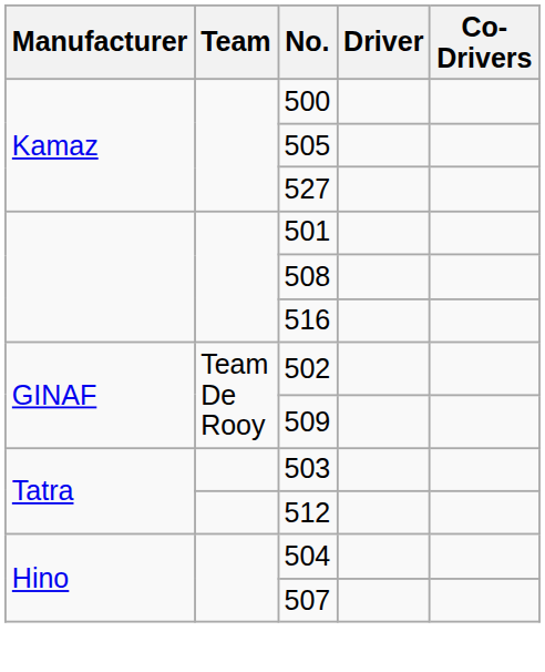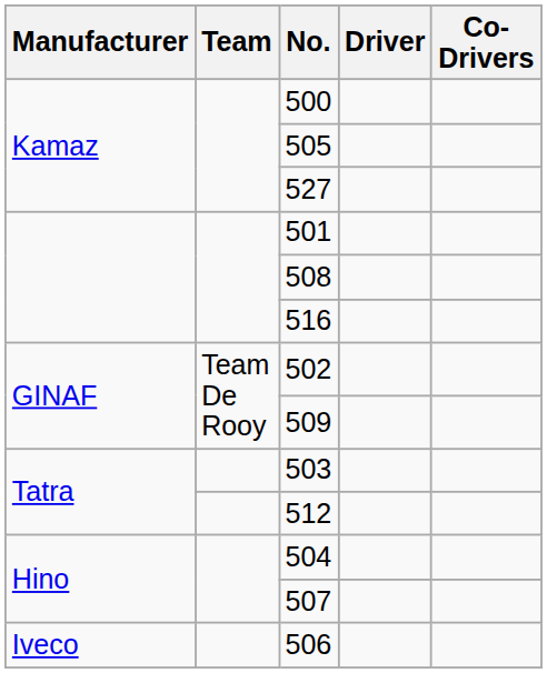+ row: Iveco | 506
